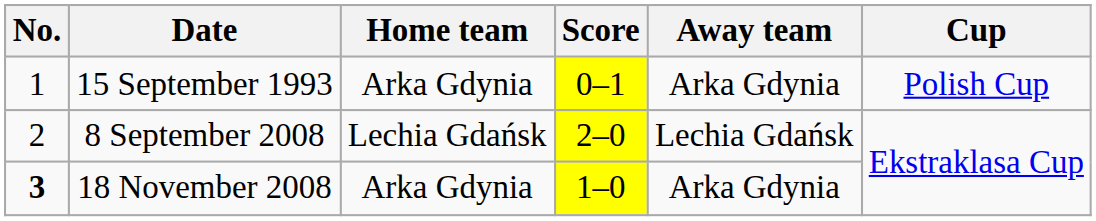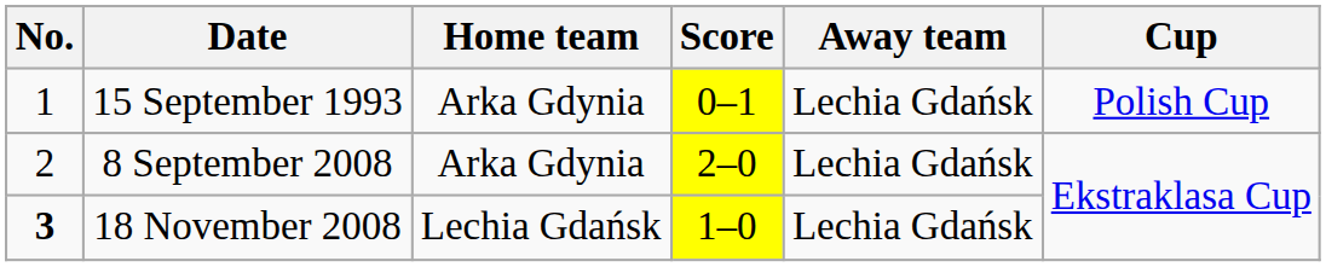15 September 1993 | Away team: Arka Gdynia -> Lechia Gdańsk
8 September 2008 | Home team: Lechia Gdańsk -> Arka Gdynia
18 November 2008 | Home team: Arka Gdynia -> Lechia Gdańsk
18 November 2008 | Away team: Arka Gdynia -> Lechia Gdańsk
